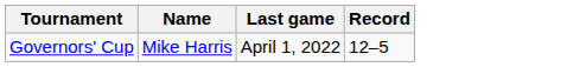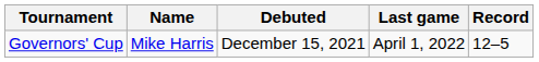+ column: Debuted | December 15, 2021
